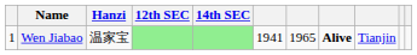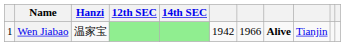Wen Jiabao | column 6: 1941 -> 1942
Wen Jiabao | column 7: 1965 -> 1966
